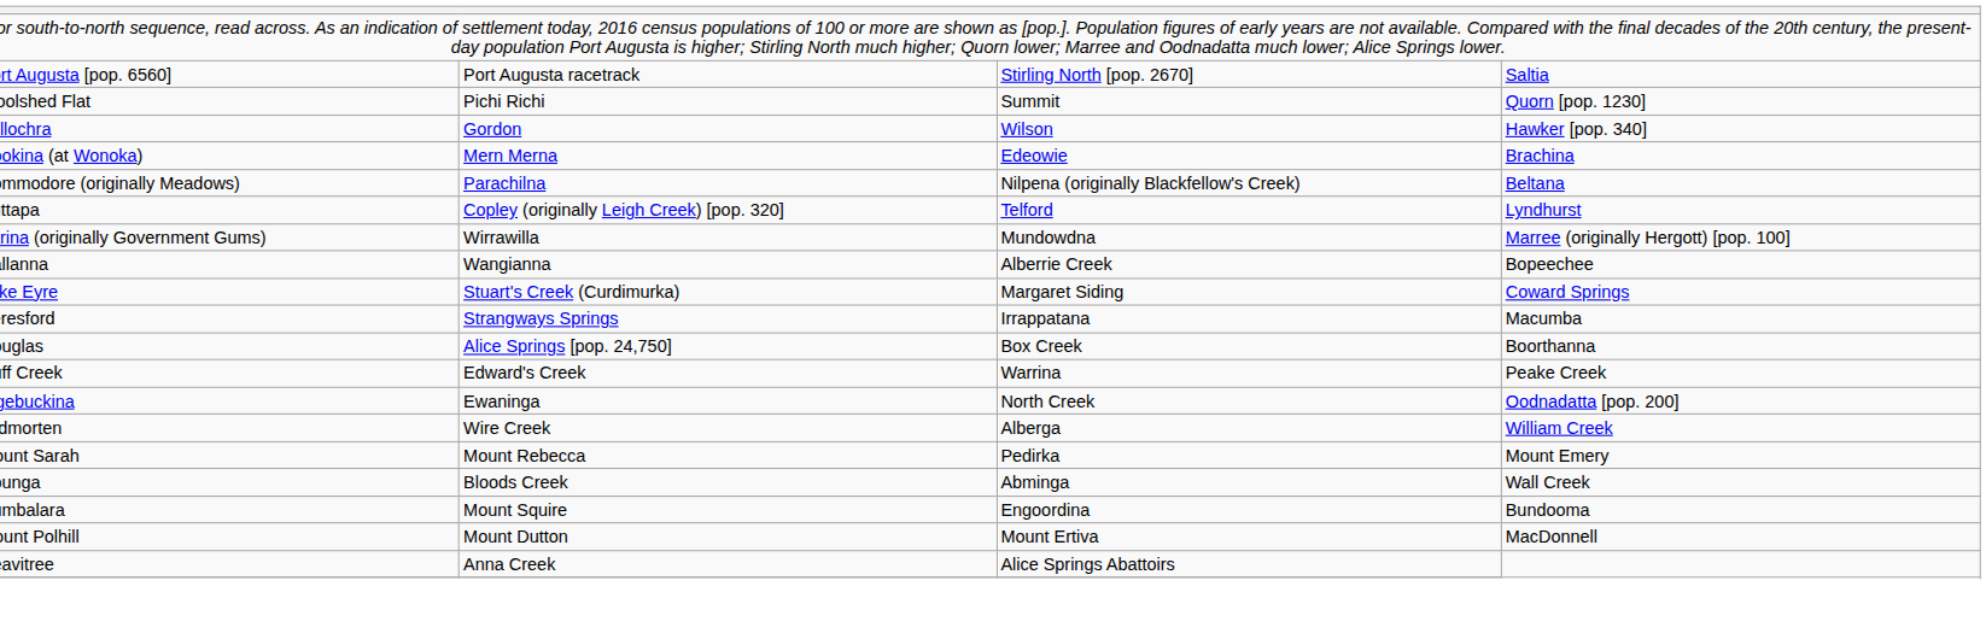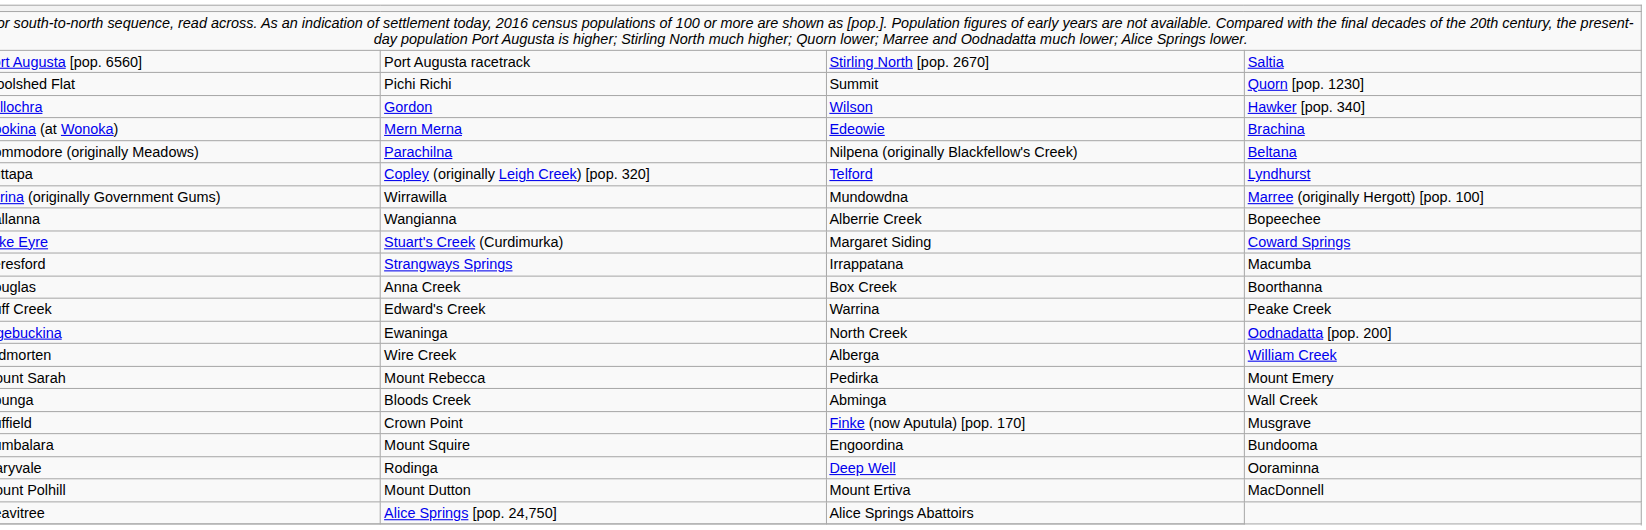Douglas | column 2: Alice Springs [pop. 24,750] -> Anna Creek
+ row: Duffield | Crown Point | Finke (now Aputula) [pop. 170] | Musgrave
+ row: Maryvale | Rodinga | Deep Well | Ooraminna
Heavitree | column 2: Anna Creek -> Alice Springs [pop. 24,750]
